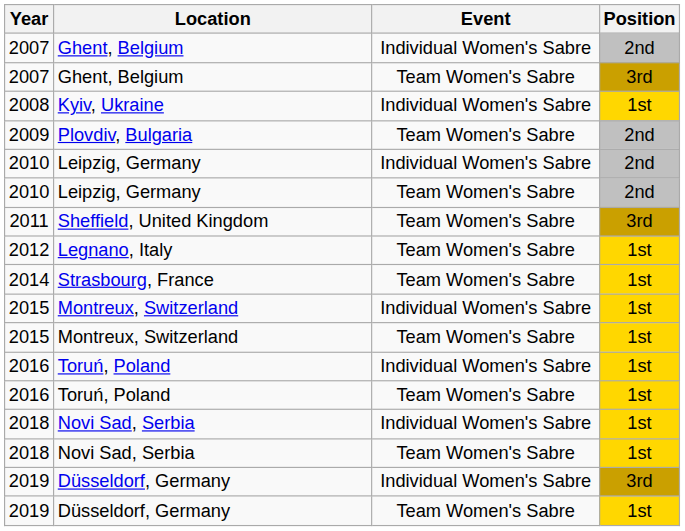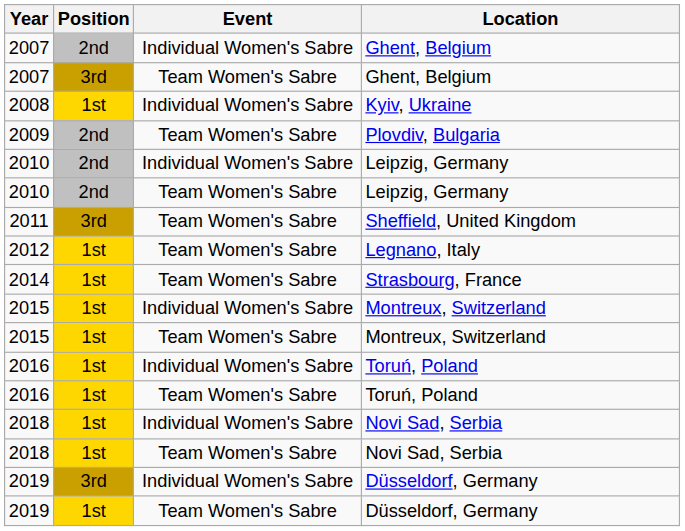columns swapped: Location <-> Position
